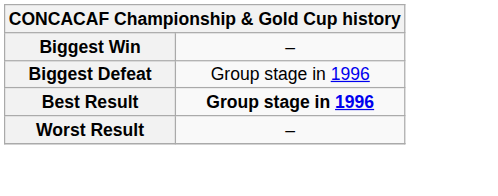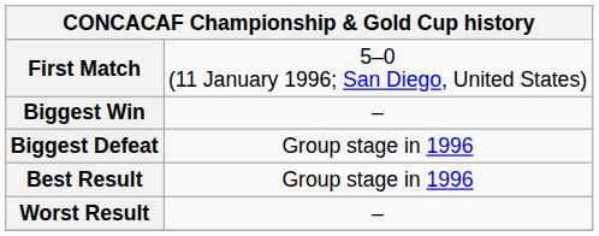+ row: First Match | 5–0 (11 January 1996; San Diego, United States)
Best Result | column 2: bold -> normal
